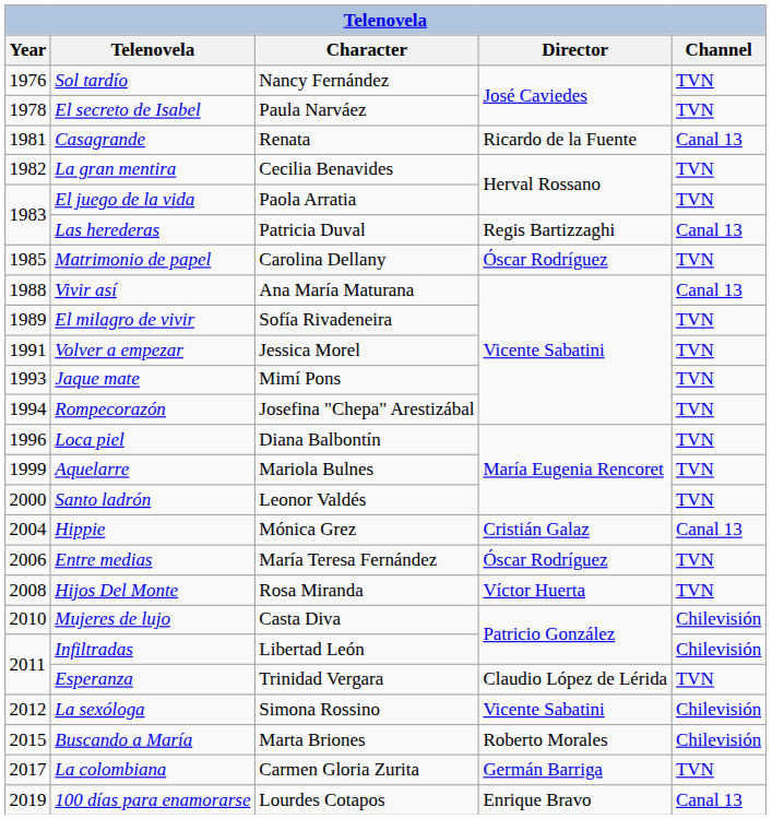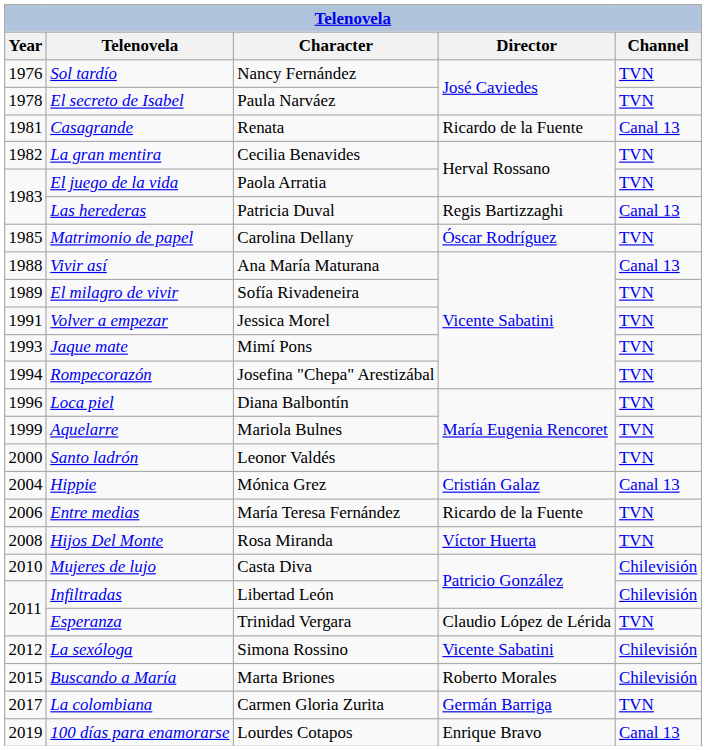Entre medias | Director: Óscar Rodríguez -> Ricardo de la Fuente
